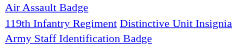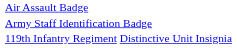rows swapped: Army Staff Identification Badge <-> 119th Infantry Regiment Distinctive Unit Insignia
